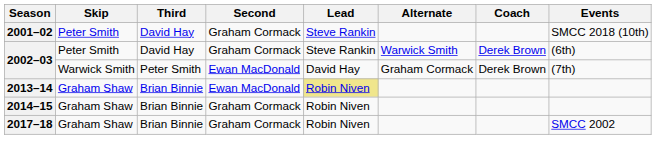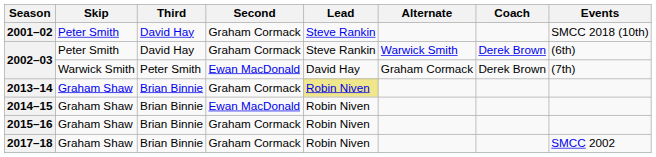2013–14 | Second: Ewan MacDonald -> Graham Cormack
2014–15 | Second: Graham Cormack -> Ewan MacDonald
+ row: 2015–16 | Graham Shaw | Brian Binnie | Graham Cormack | Robin Niven
